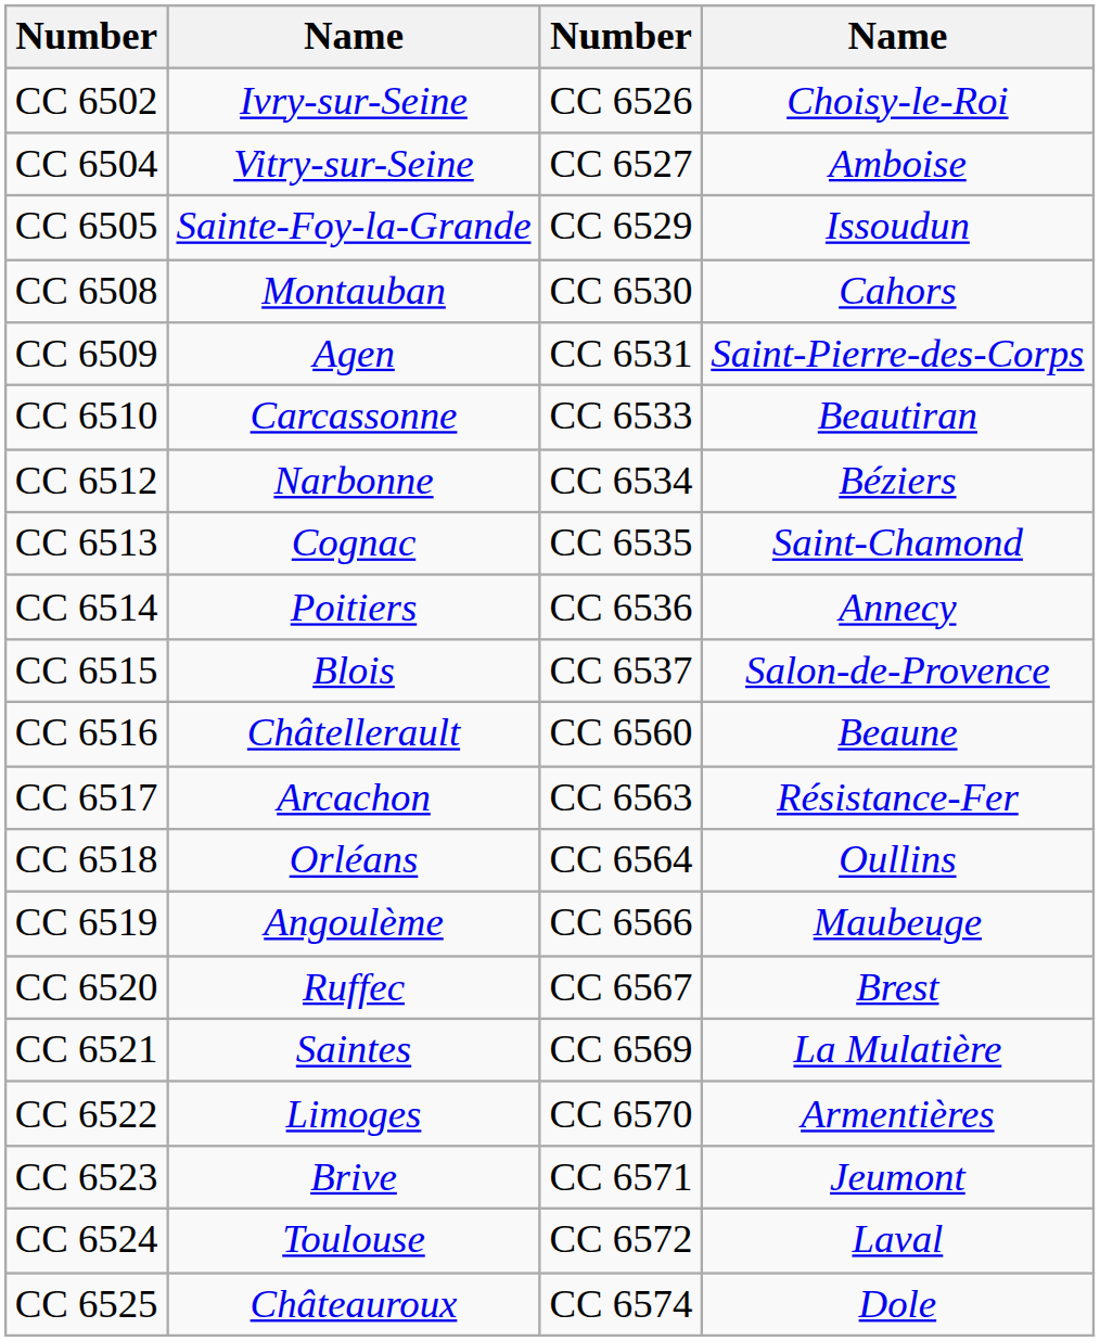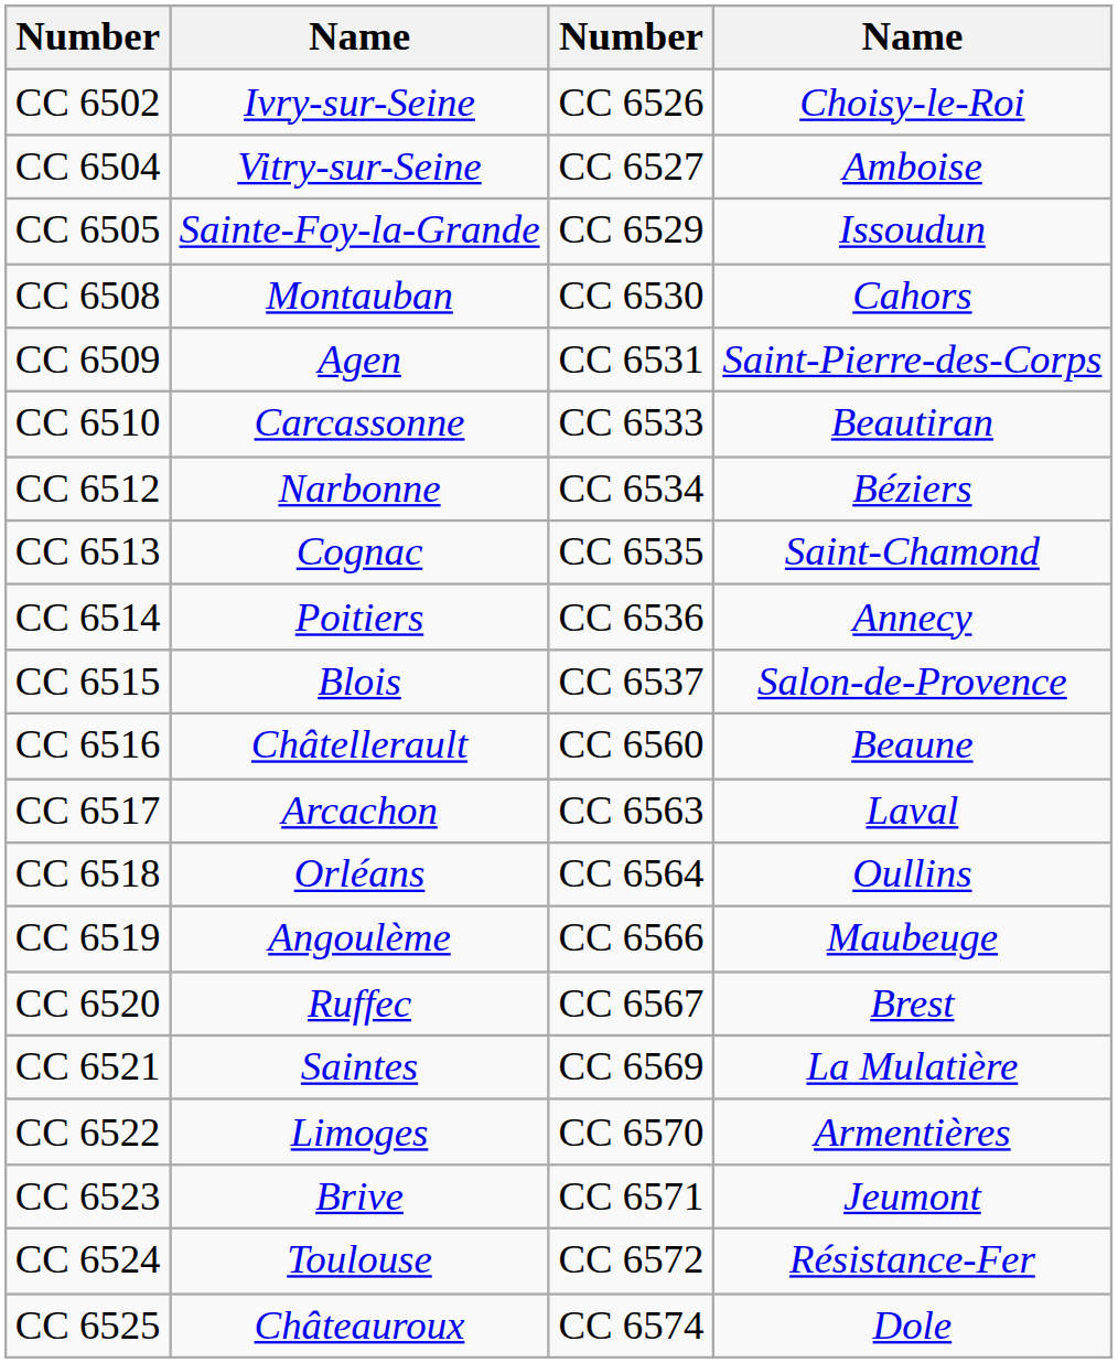CC 6517 | column 4: Résistance-Fer -> Laval
CC 6524 | column 4: Laval -> Résistance-Fer
